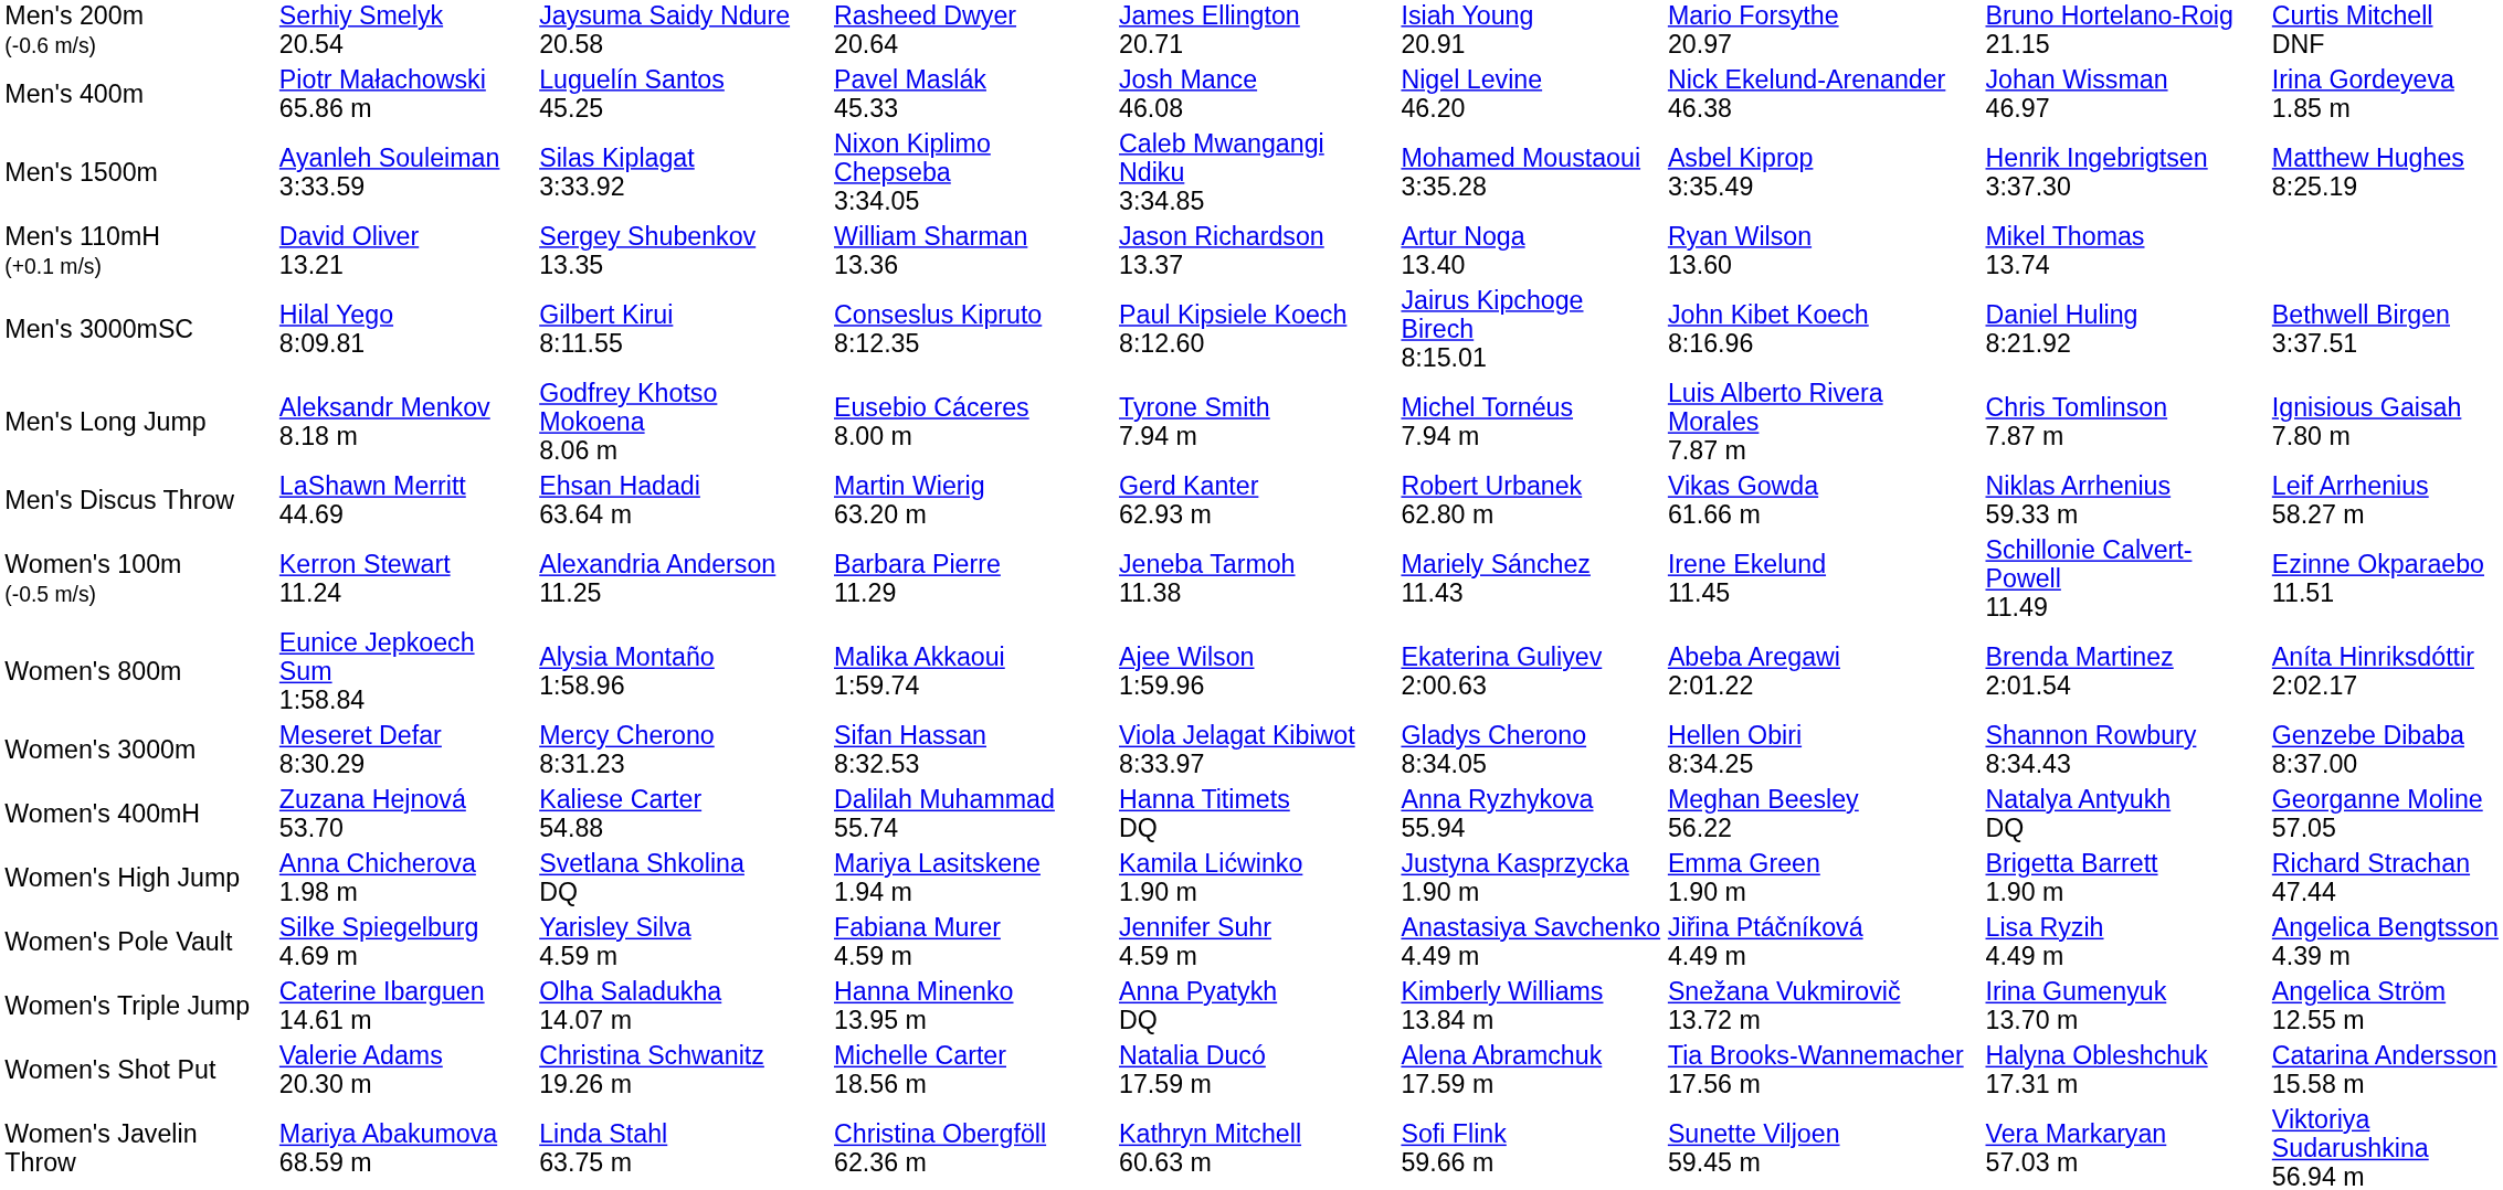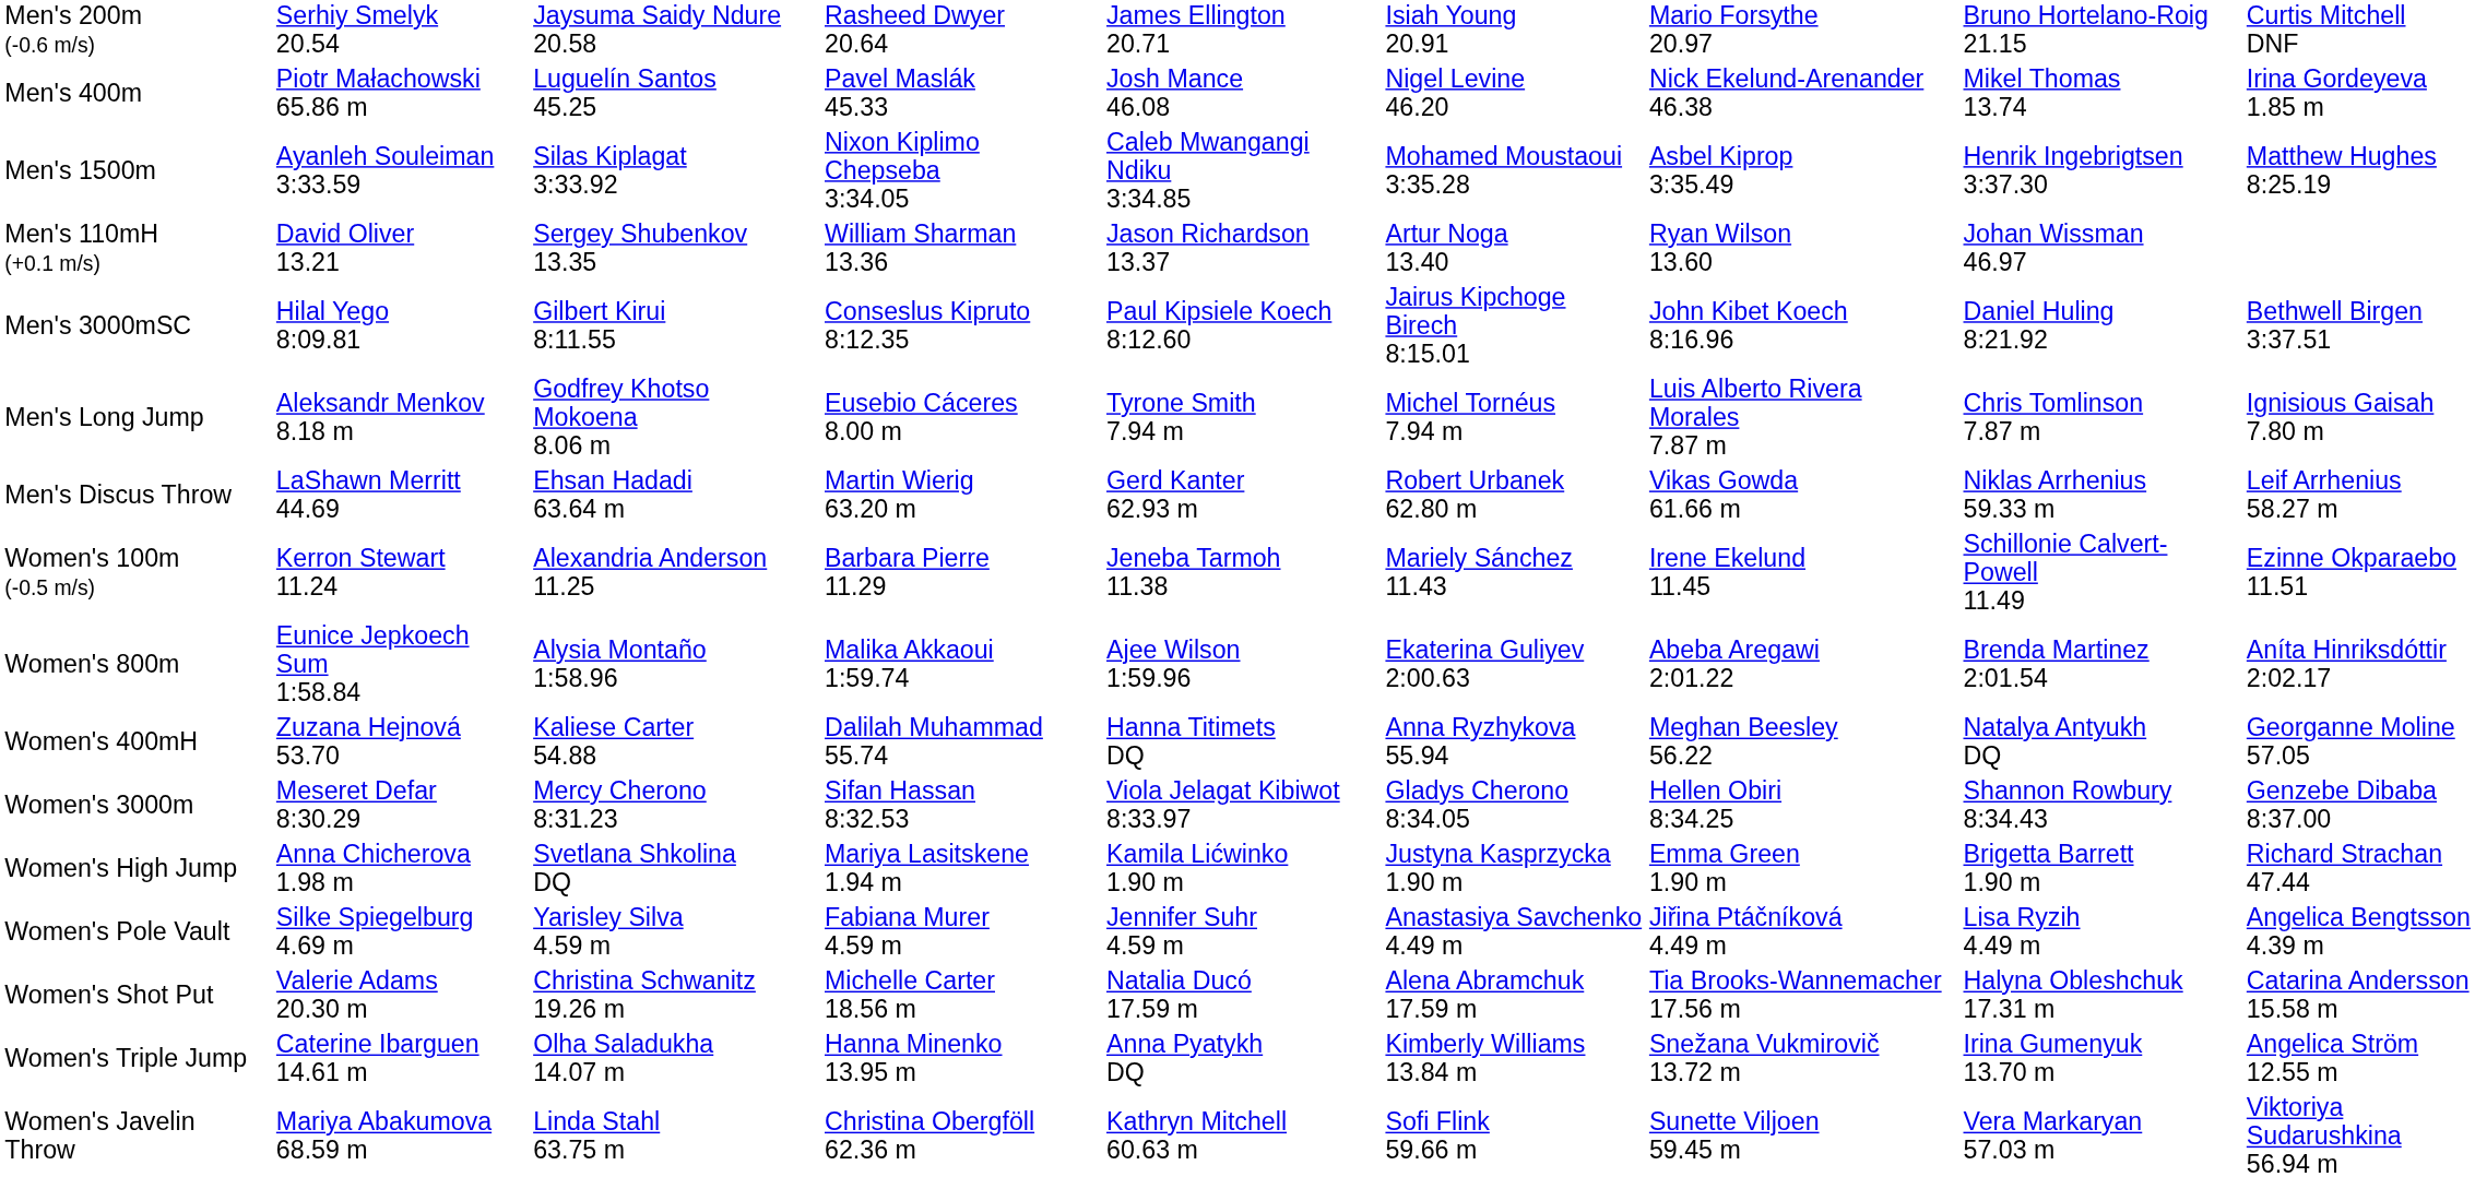Men's 400m | column 8: Johan Wissman 46.97 -> Mikel Thomas 13.74
Men's 110mH (+0.1 m/s) | column 8: Mikel Thomas 13.74 -> Johan Wissman 46.97
rows swapped: Women's 3000m <-> Women's 400mH
rows swapped: Women's Triple Jump <-> Women's Shot Put
